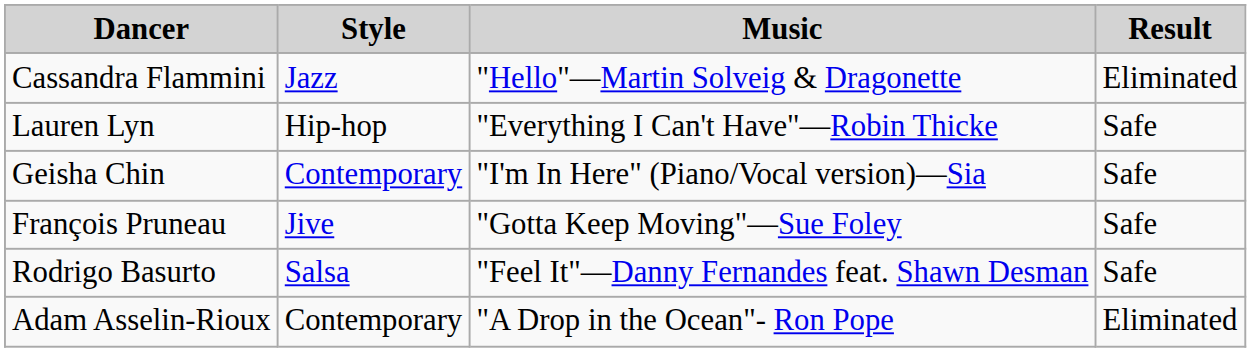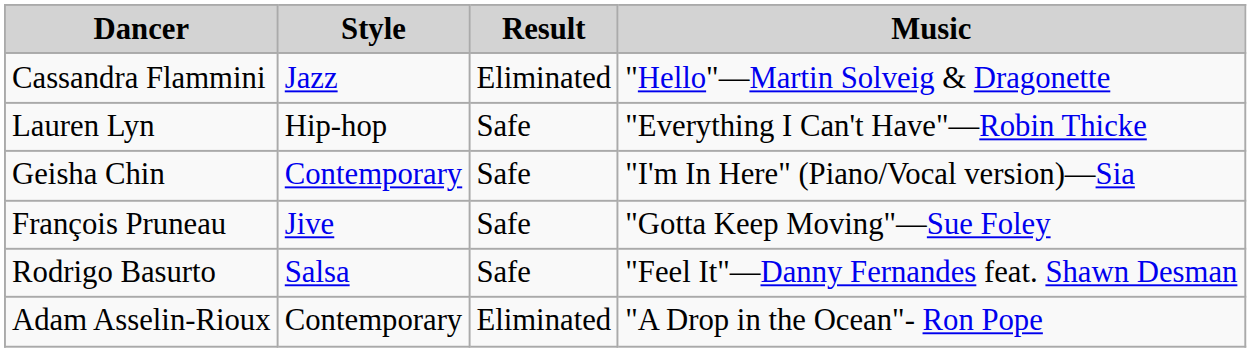columns swapped: Music <-> Result
